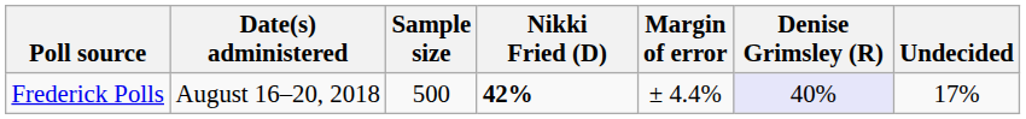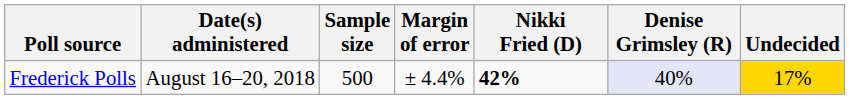columns swapped: Margin of error <-> Nikki Fried (D)
Frederick Polls | Undecided: no background -> gold background
